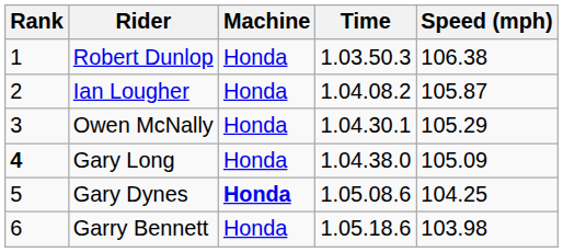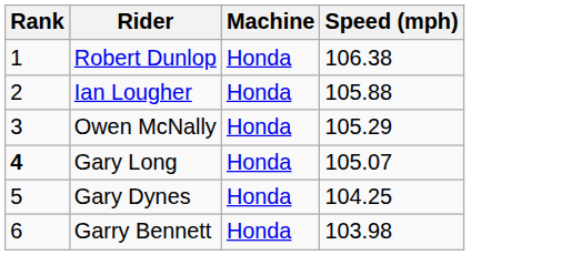- column: Time | 1.03.50.3 | 1.04.08.2 | 1.04.30.1 | 1.04.38.0 | 1.05.08.6 | 1.05.18.6
Ian Lougher | Speed (mph): 105.87 -> 105.88
Gary Long | Speed (mph): 105.09 -> 105.07
Gary Dynes | Machine: bold -> normal
